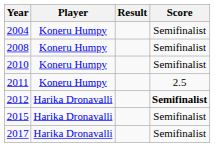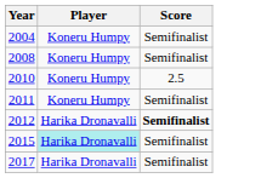- column: Result
2010 | Score: Semifinalist -> 2.5
2011 | Score: 2.5 -> Semifinalist
2015 | Player: no background -> paleturquoise background
